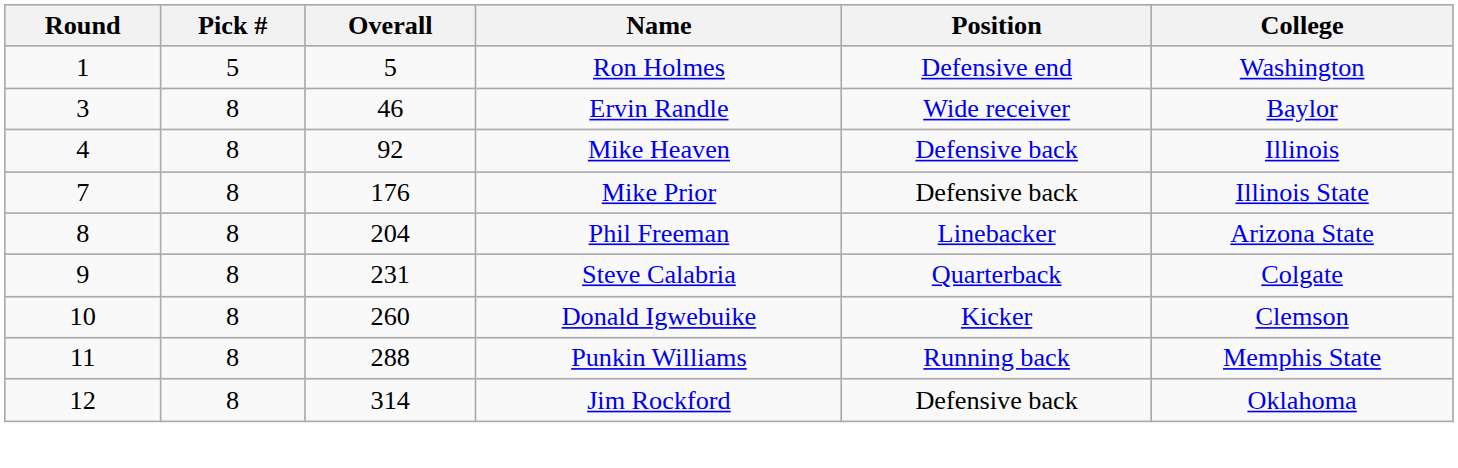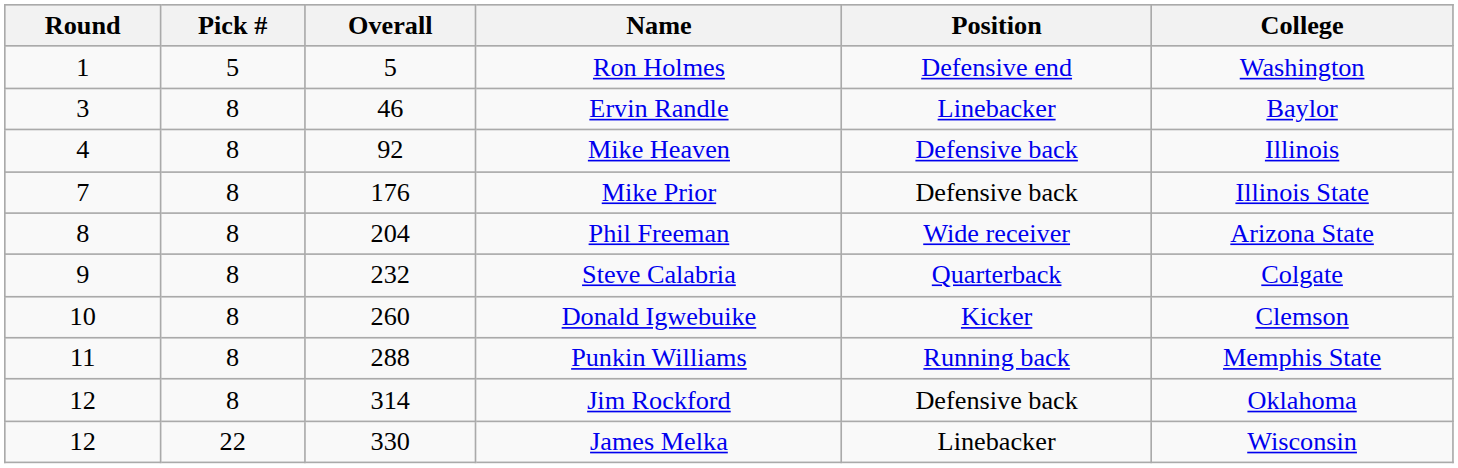Ervin Randle | Position: Wide receiver -> Linebacker
Phil Freeman | Position: Linebacker -> Wide receiver
Steve Calabria | Overall: 231 -> 232
+ row: 12 | 22 | 330 | James Melka | Linebacker | Wisconsin
